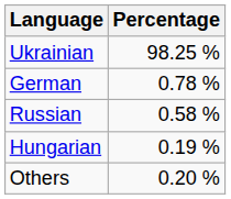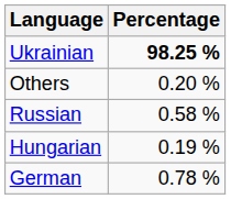Ukrainian | Percentage: normal -> bold
rows swapped: German <-> Others
